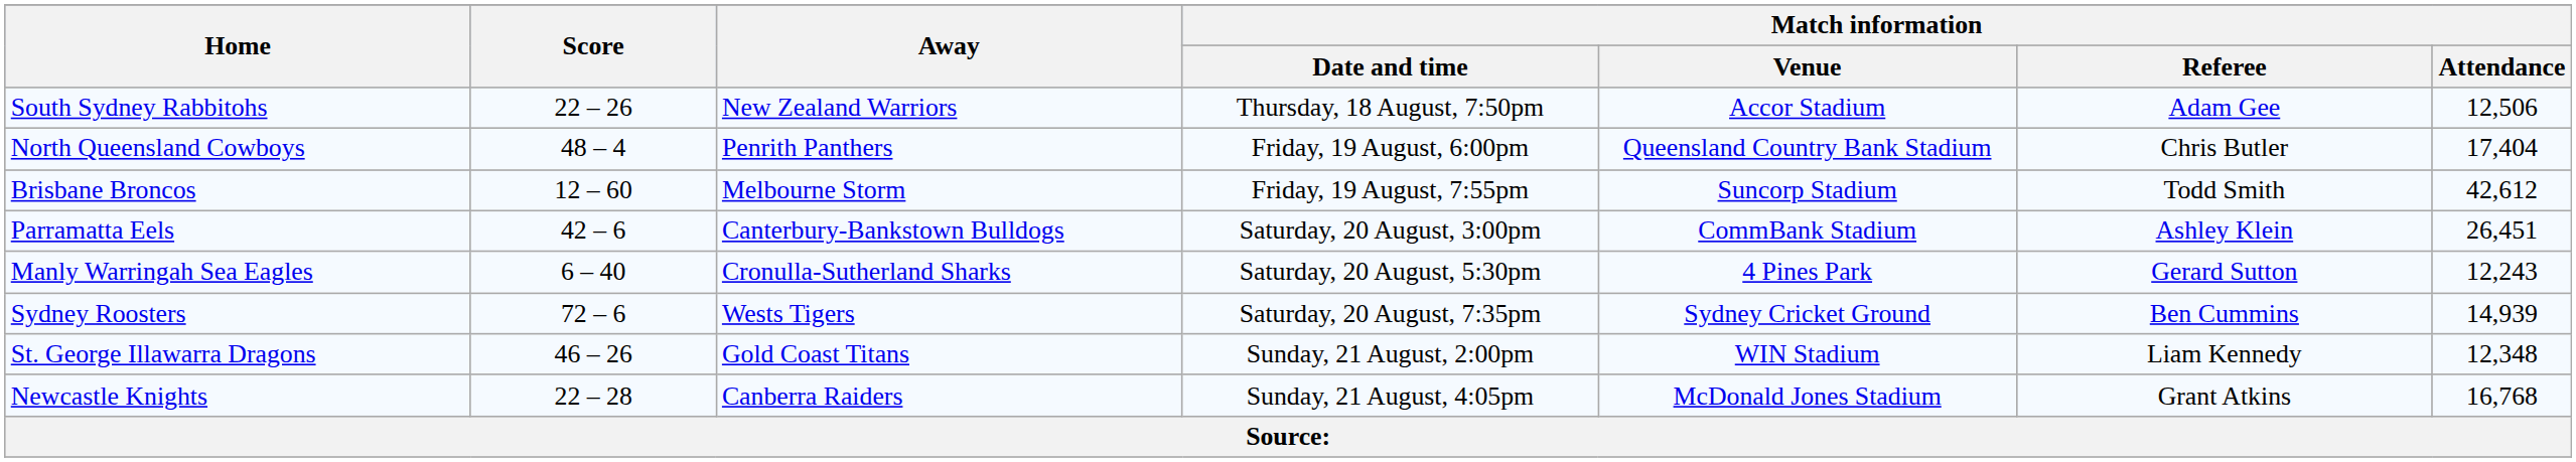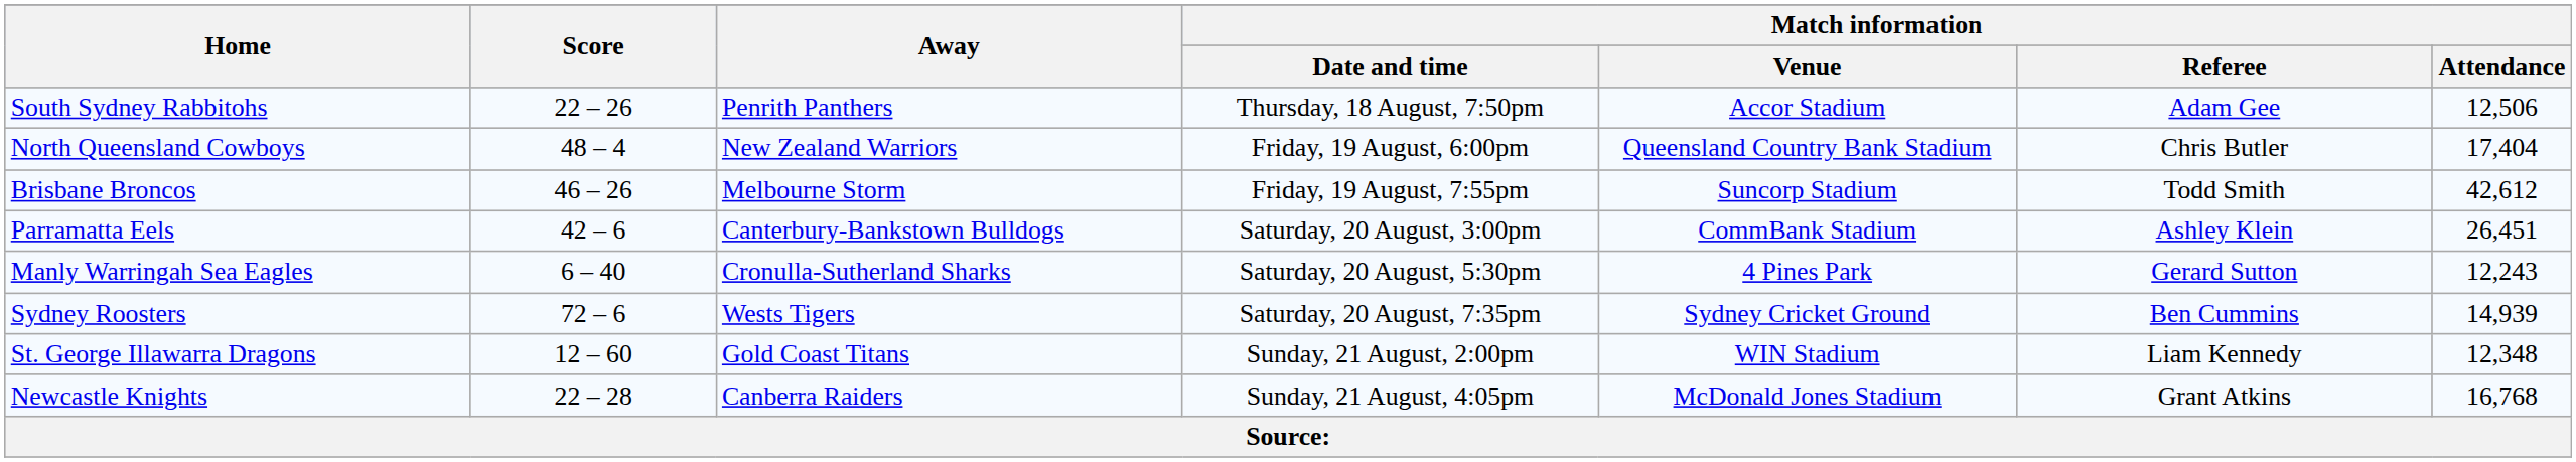South Sydney Rabbitohs | Away: New Zealand Warriors -> Penrith Panthers
North Queensland Cowboys | Away: Penrith Panthers -> New Zealand Warriors
Brisbane Broncos | Score: 12 – 60 -> 46 – 26
St. George Illawarra Dragons | Score: 46 – 26 -> 12 – 60
